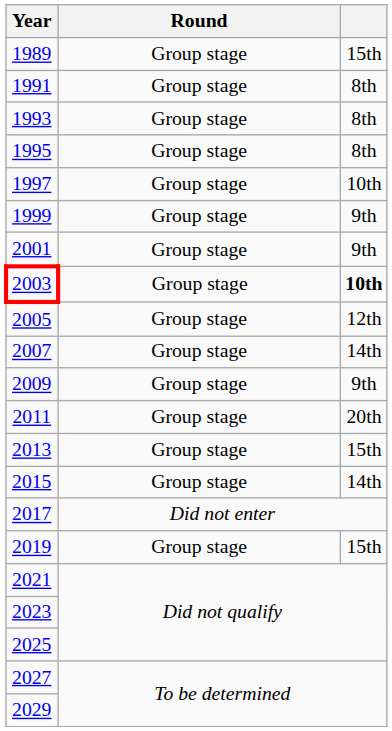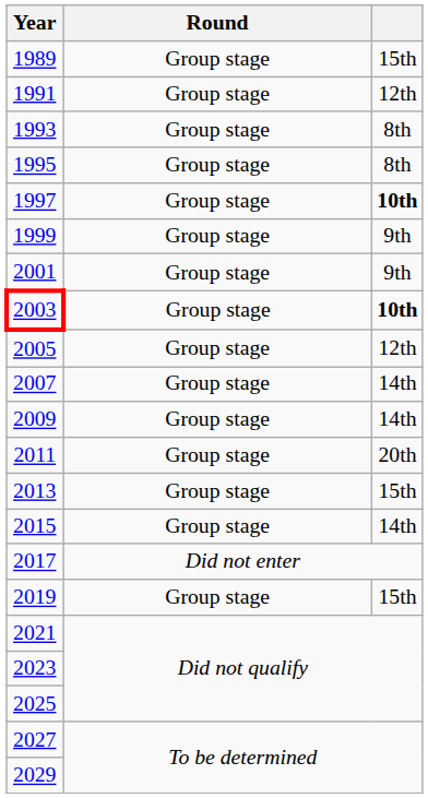1991 | column 3: 8th -> 12th
1997 | column 3: normal -> bold
2009 | column 3: 9th -> 14th
